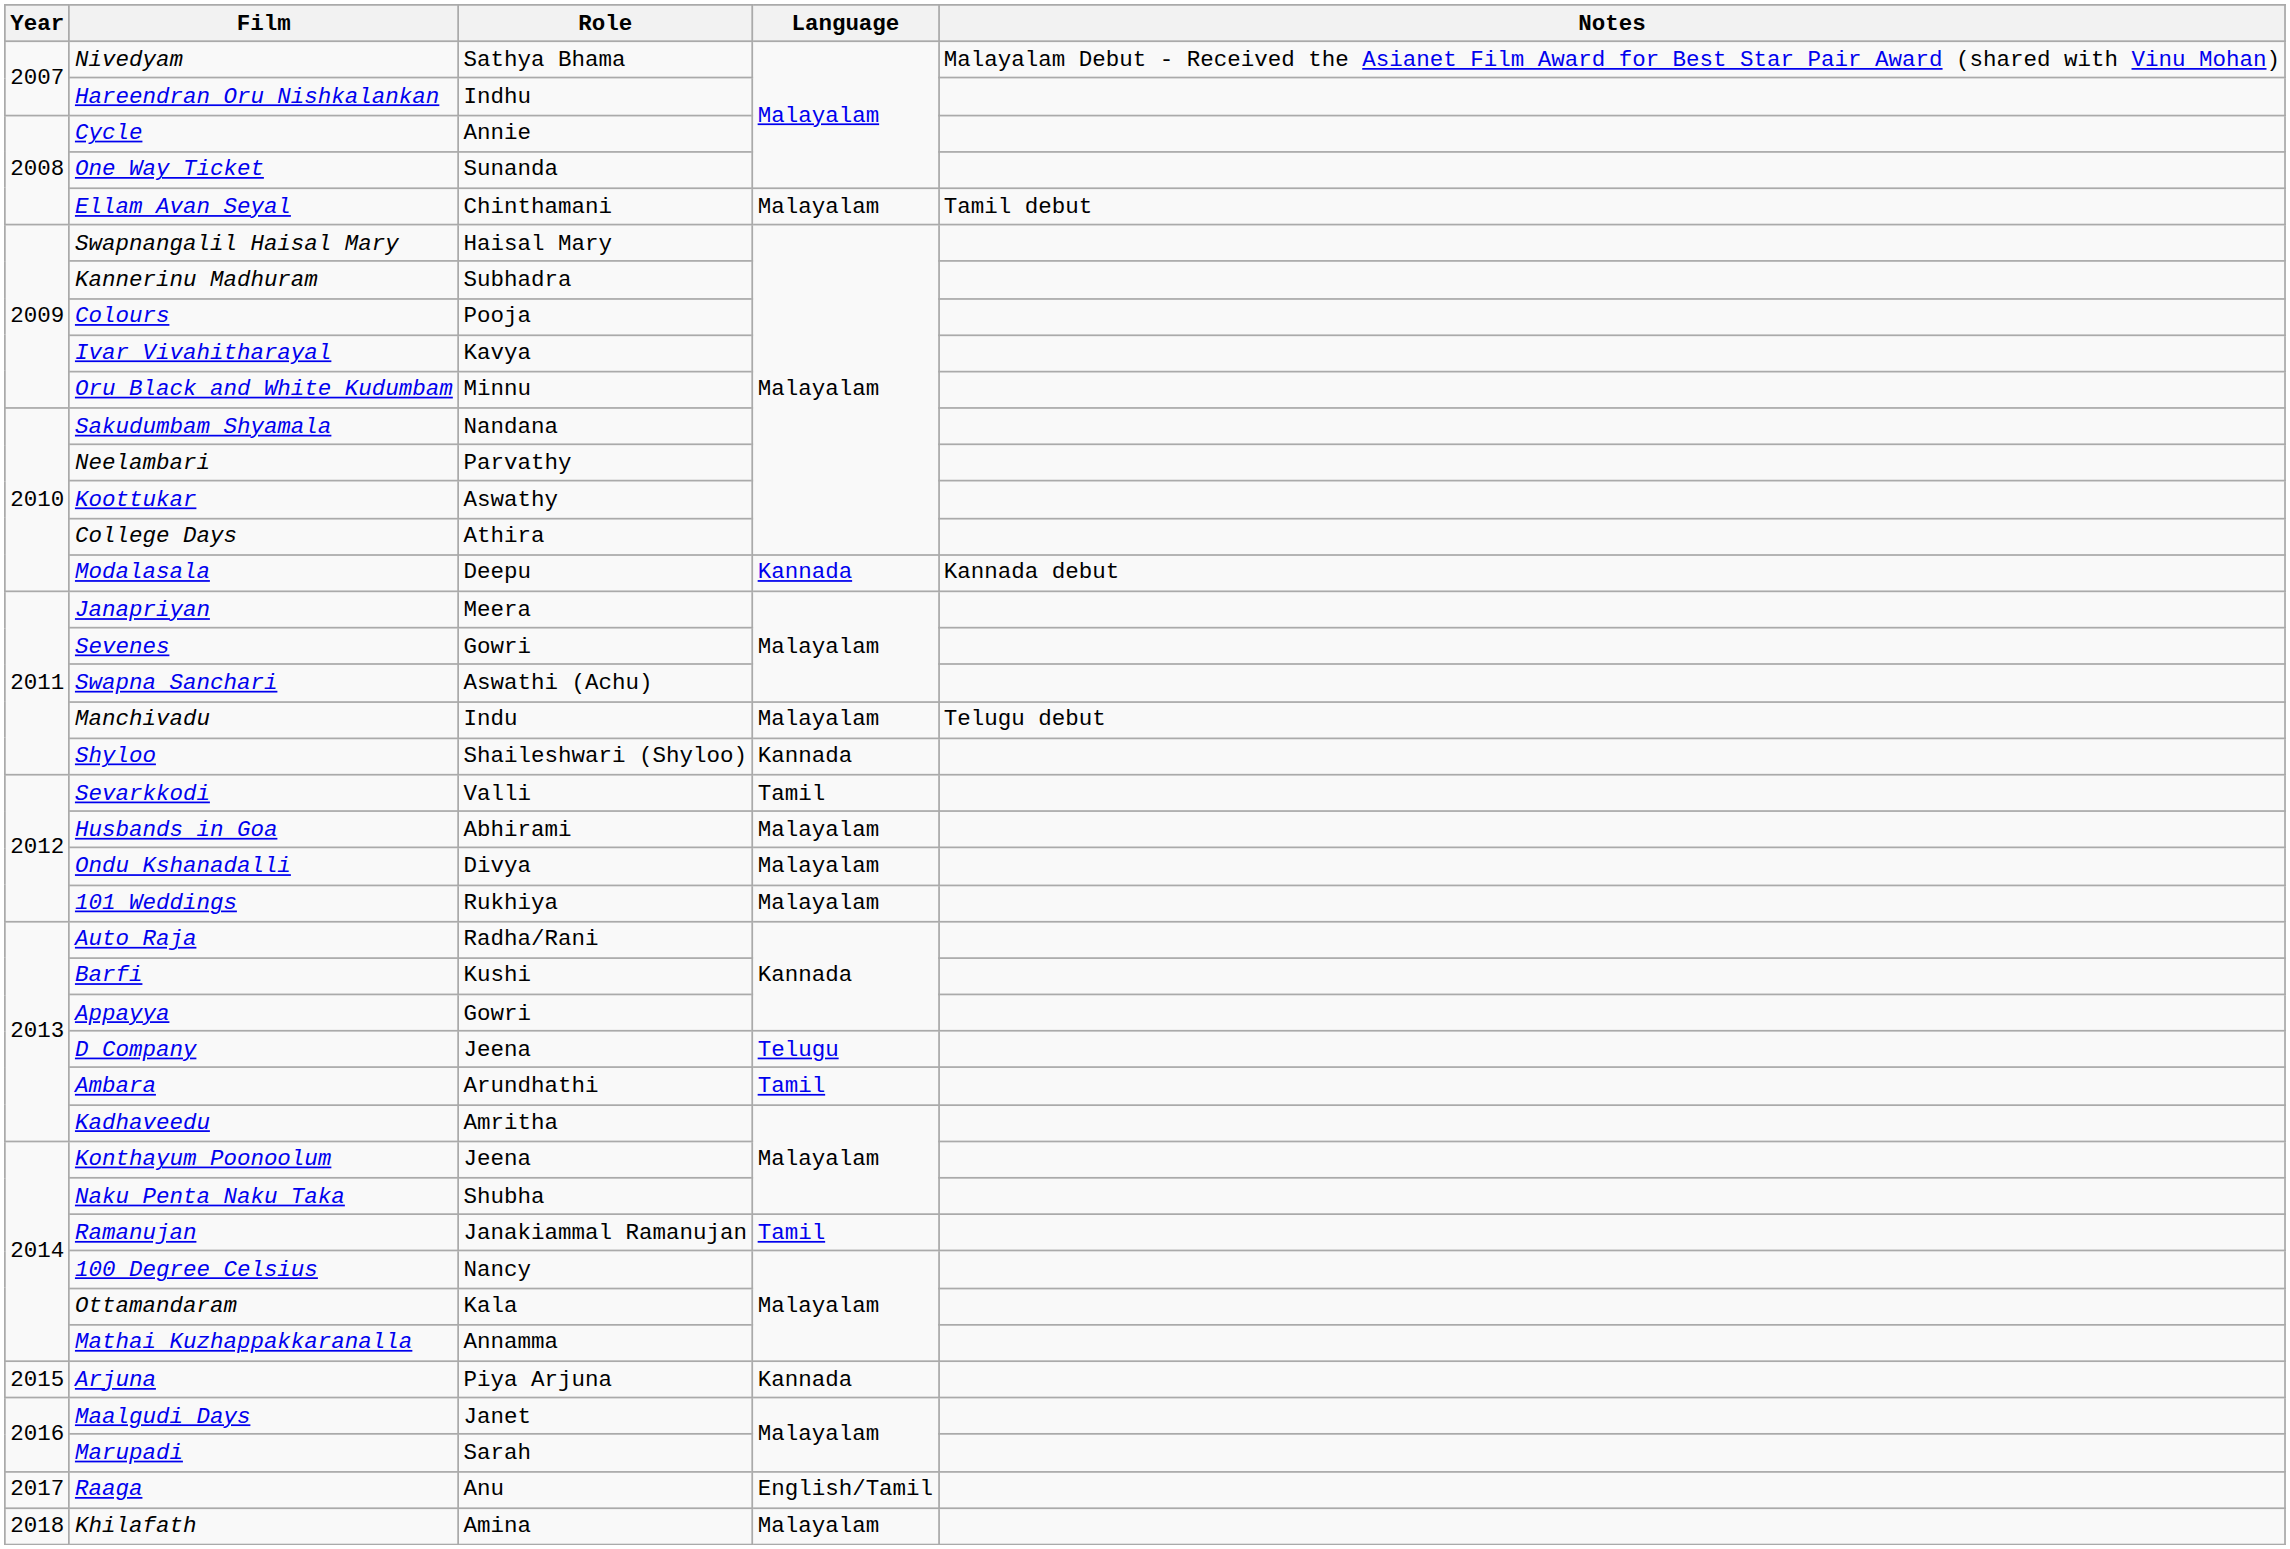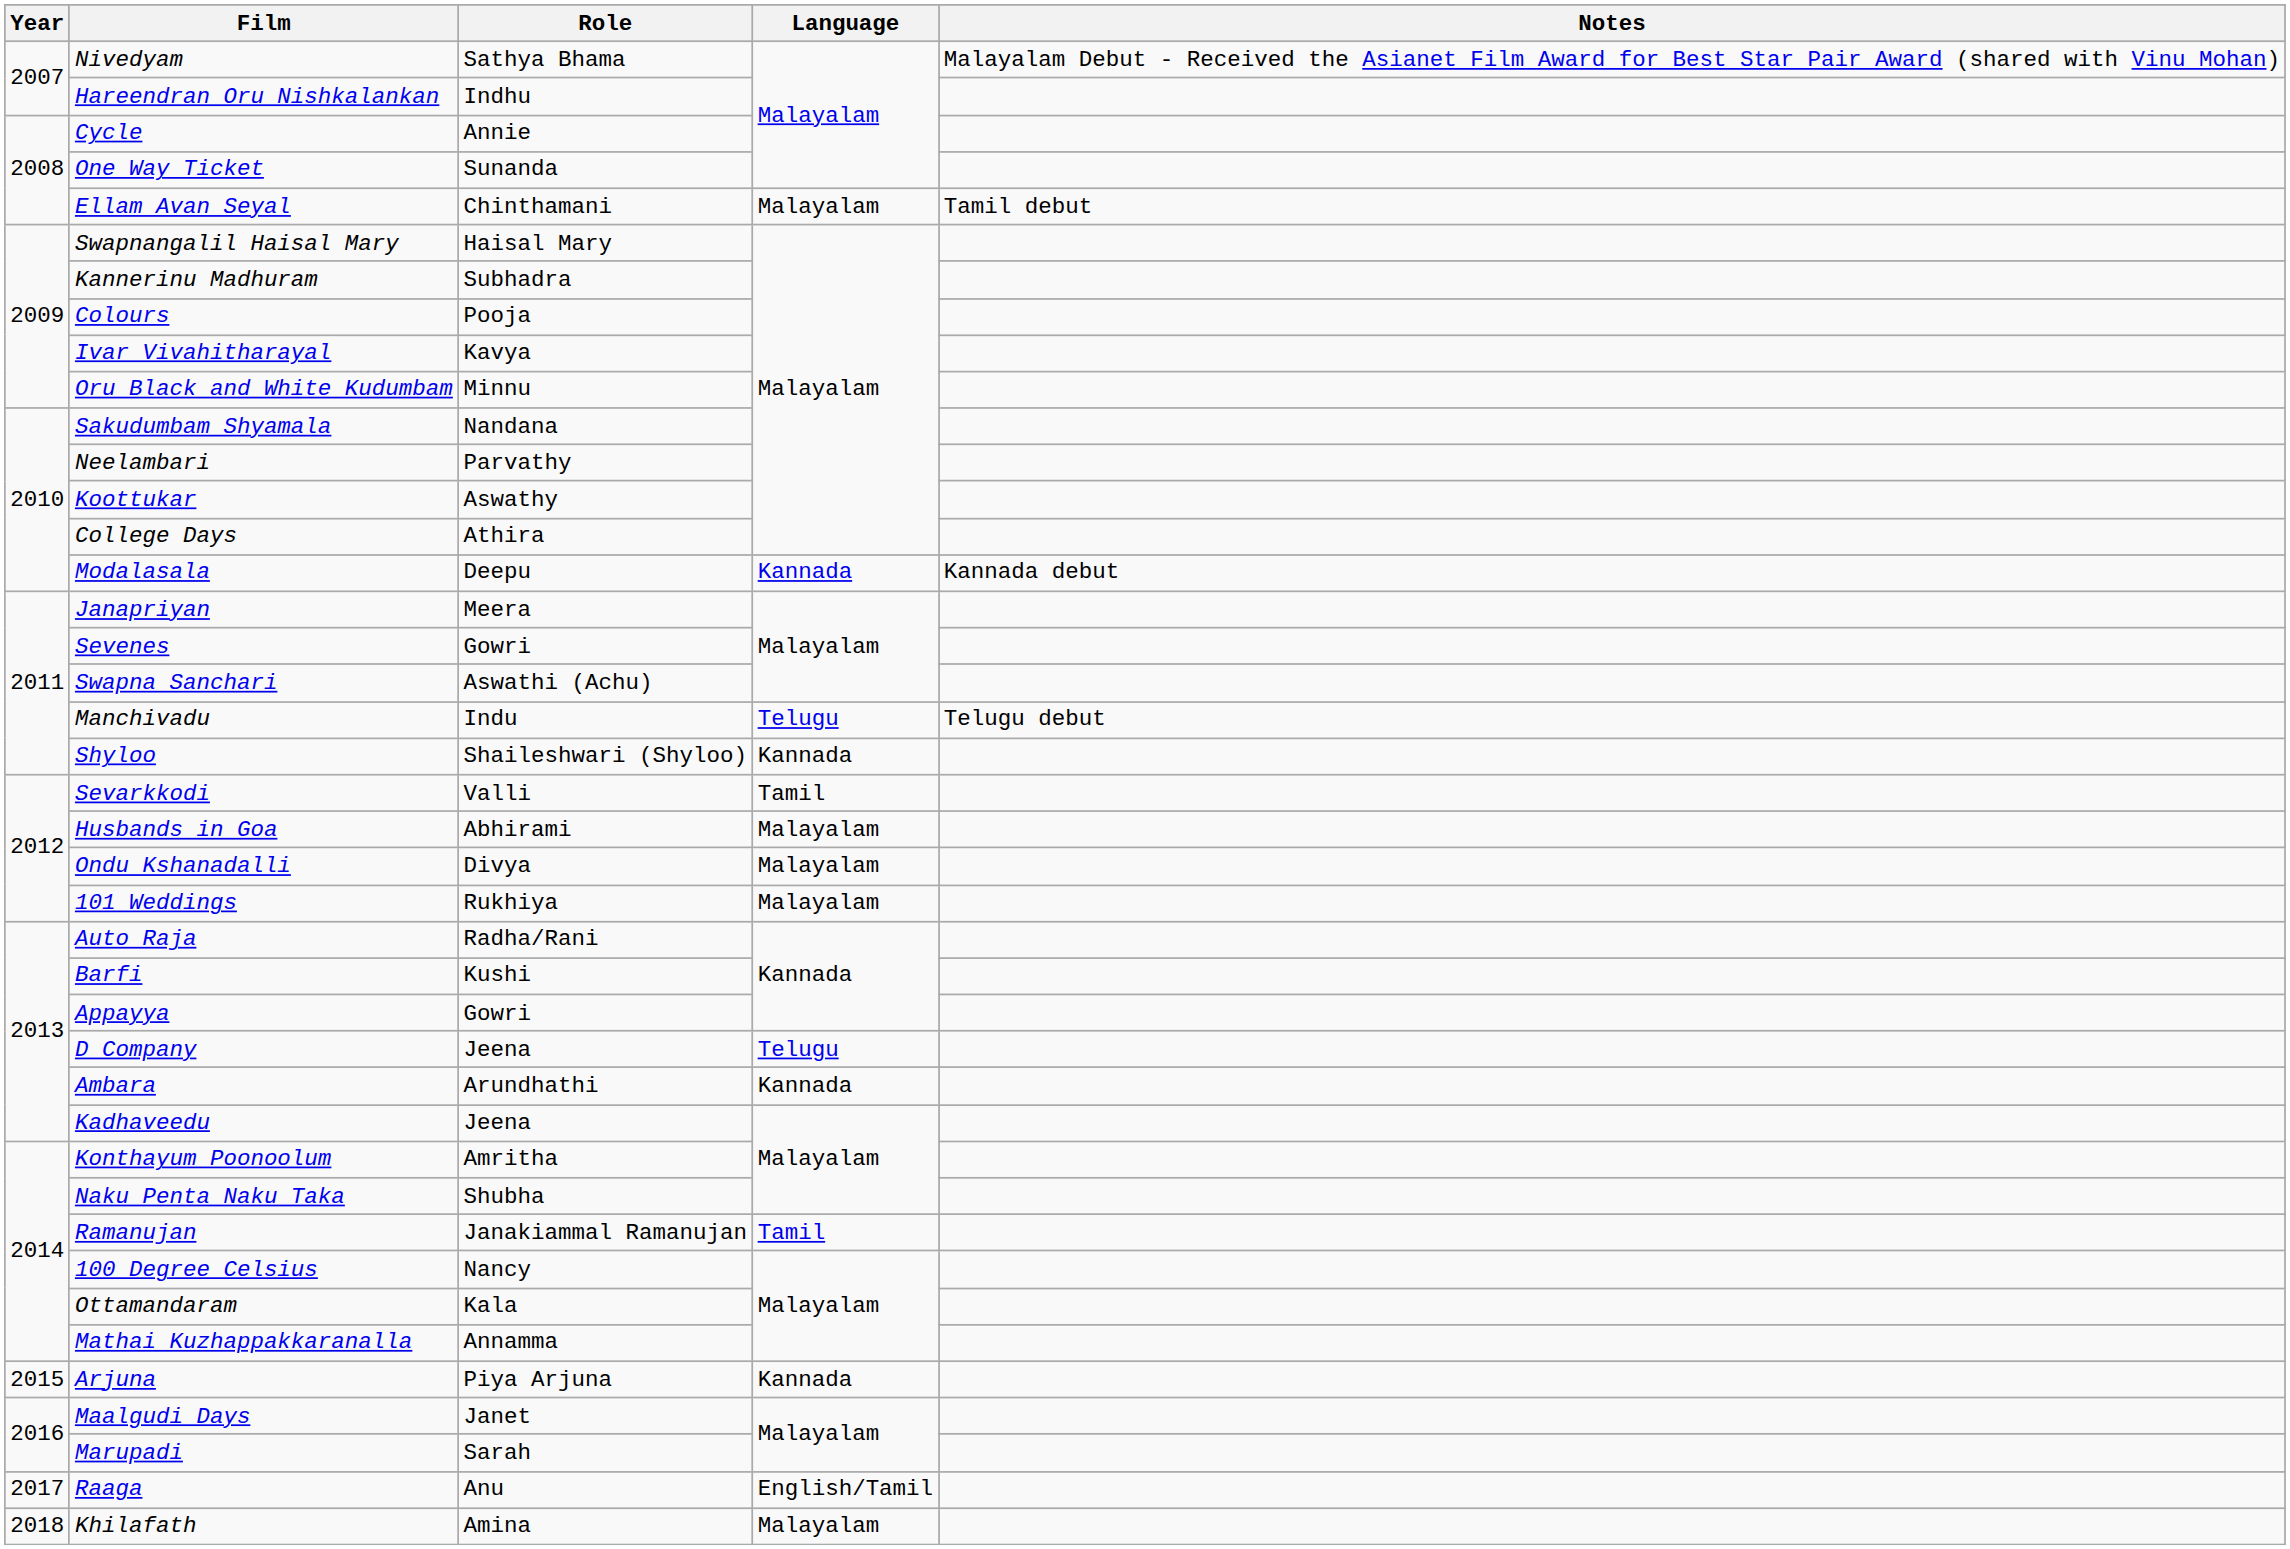Manchivadu | Language: Malayalam -> Telugu
Ambara | Language: Tamil -> Kannada
Kadhaveedu | Role: Amritha -> Jeena
Konthayum Poonoolum | Role: Jeena -> Amritha
